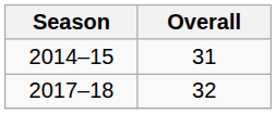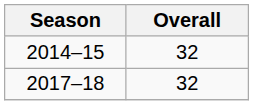2014–15 | Overall: 31 -> 32
